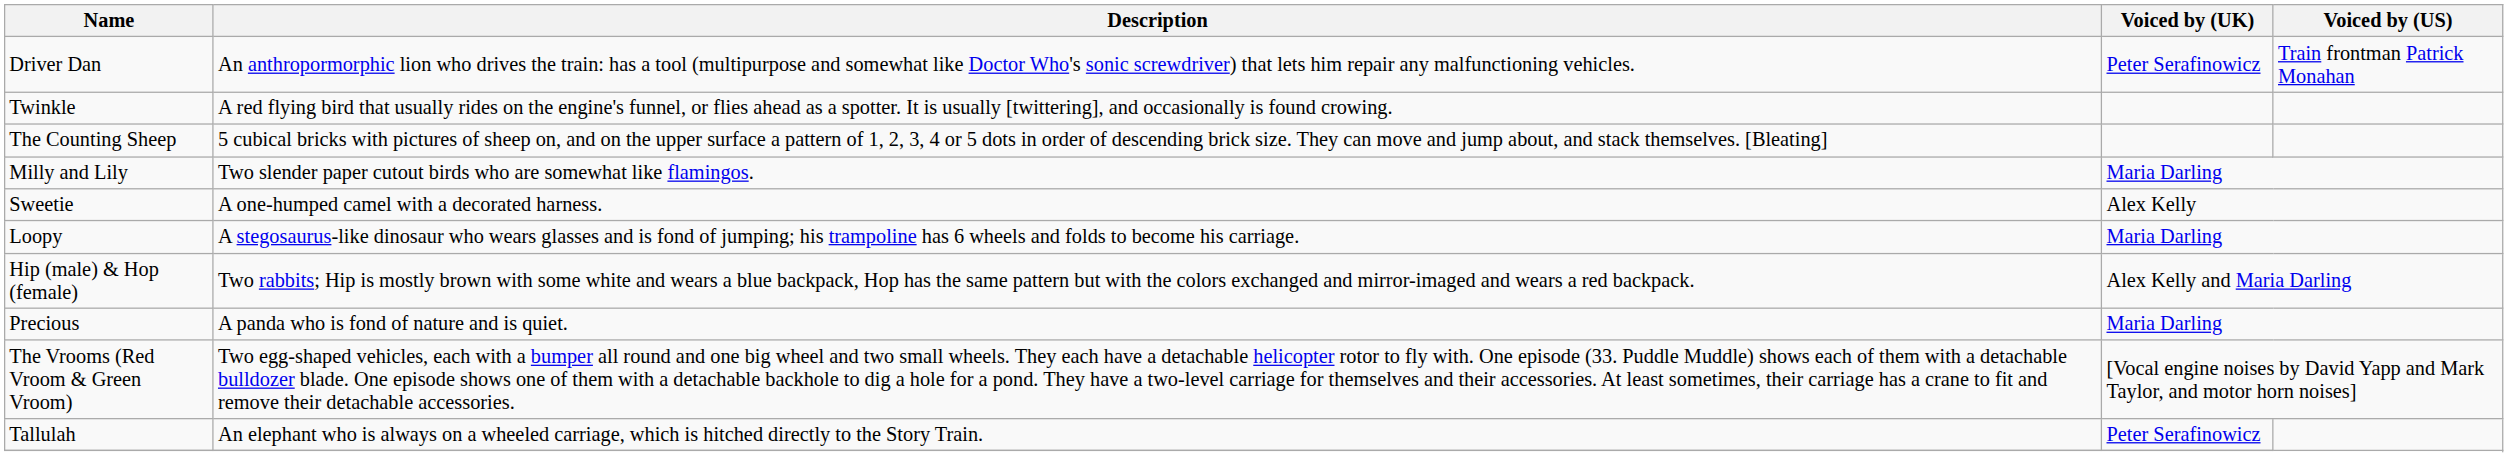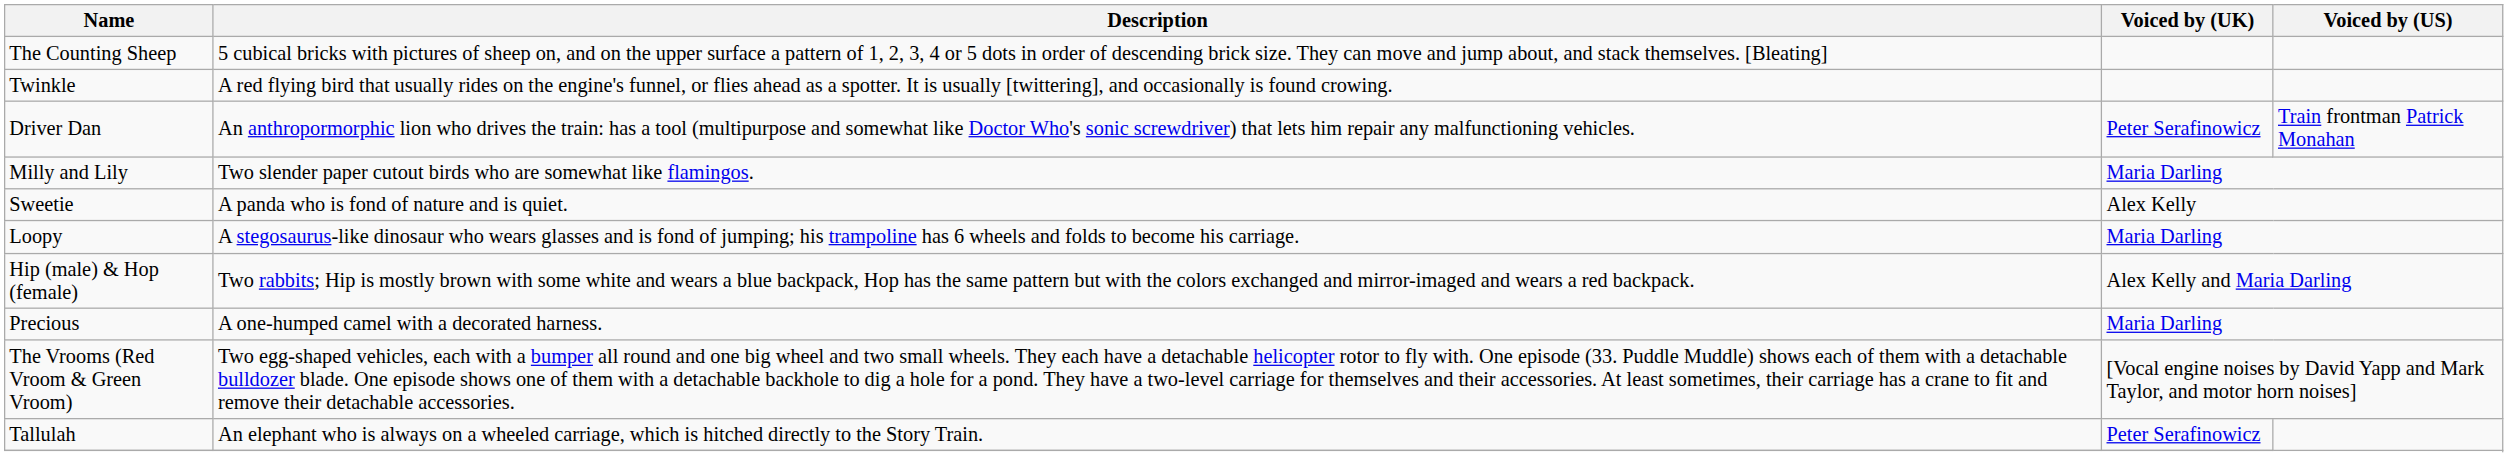rows swapped: Driver Dan <-> The Counting Sheep
Sweetie | Description: A one-humped camel with a decorated harness. -> A panda who is fond of nature and is quiet.
Precious | Description: A panda who is fond of nature and is quiet. -> A one-humped camel with a decorated harness.
